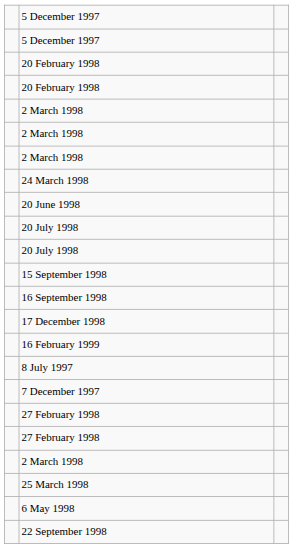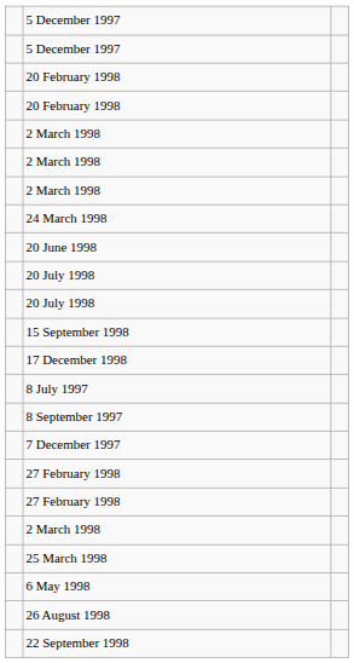- row: 16 September 1998
- row: 16 February 1999
+ row: 8 September 1997
+ row: 26 August 1998
